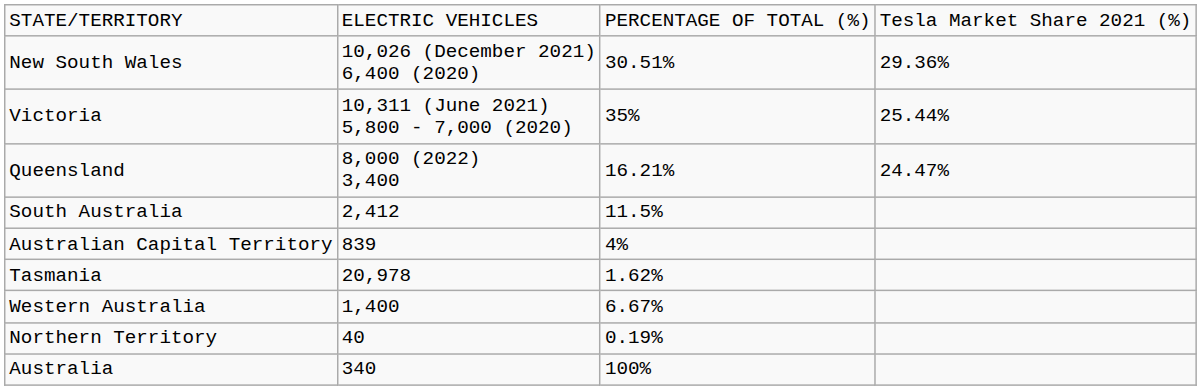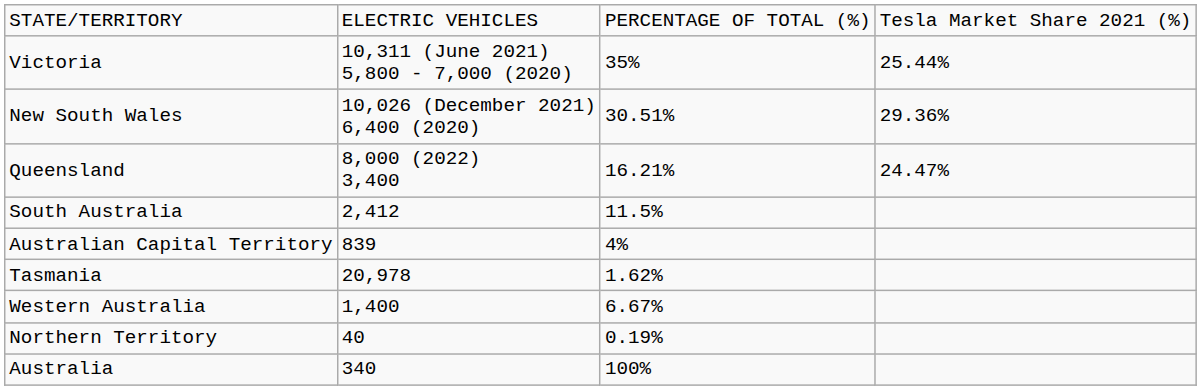rows swapped: Victoria <-> New South Wales
